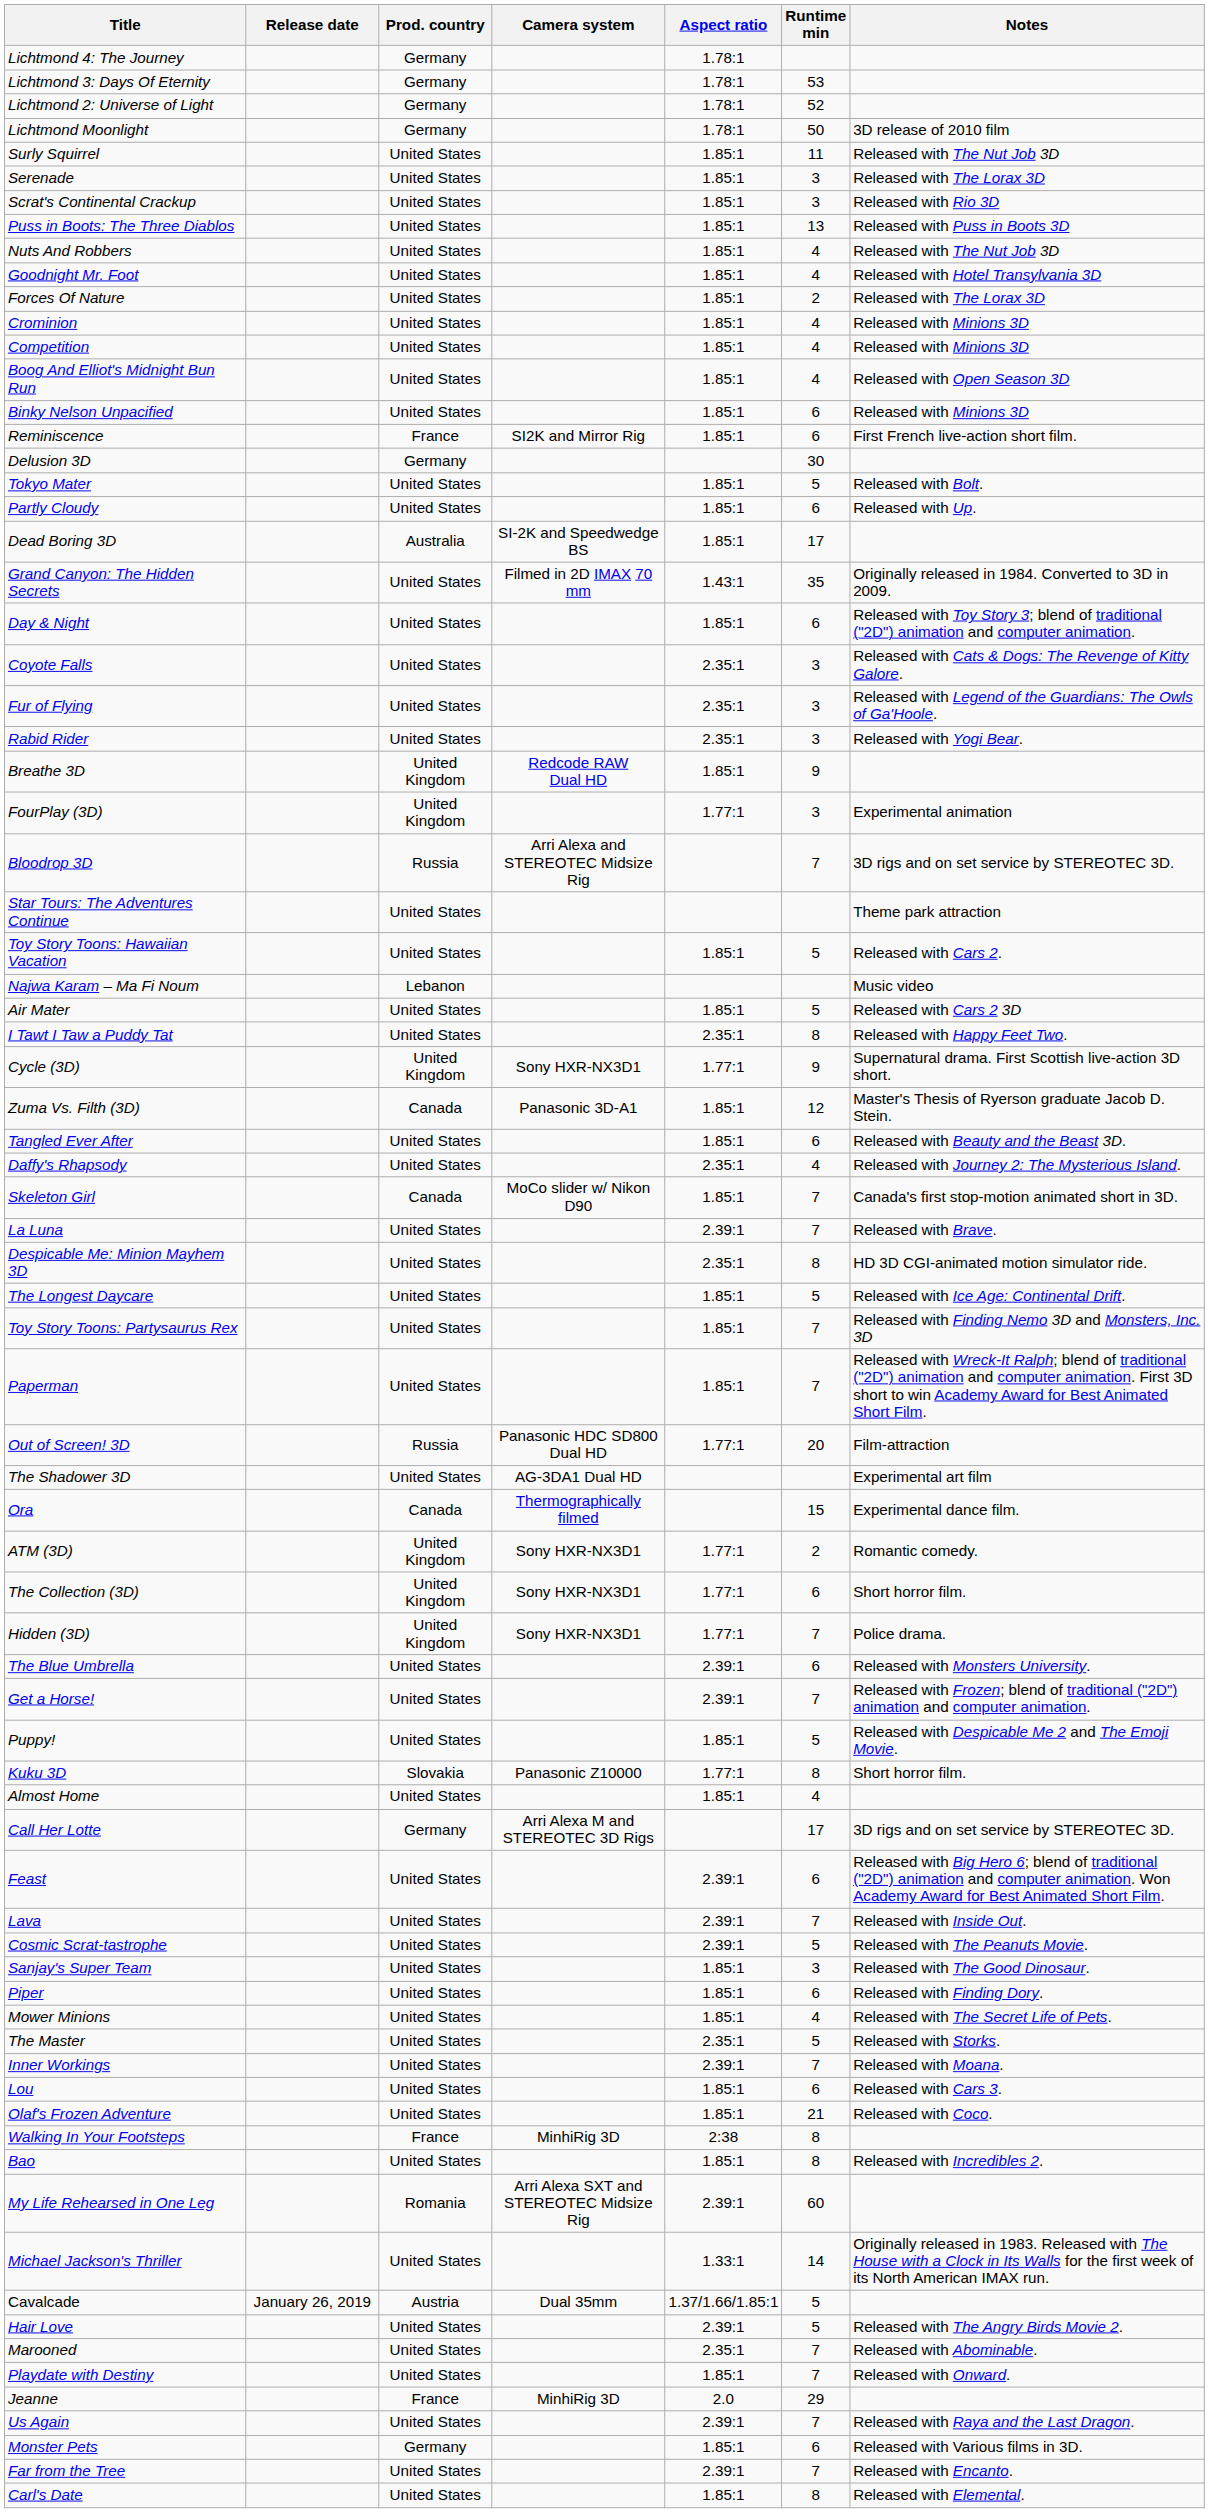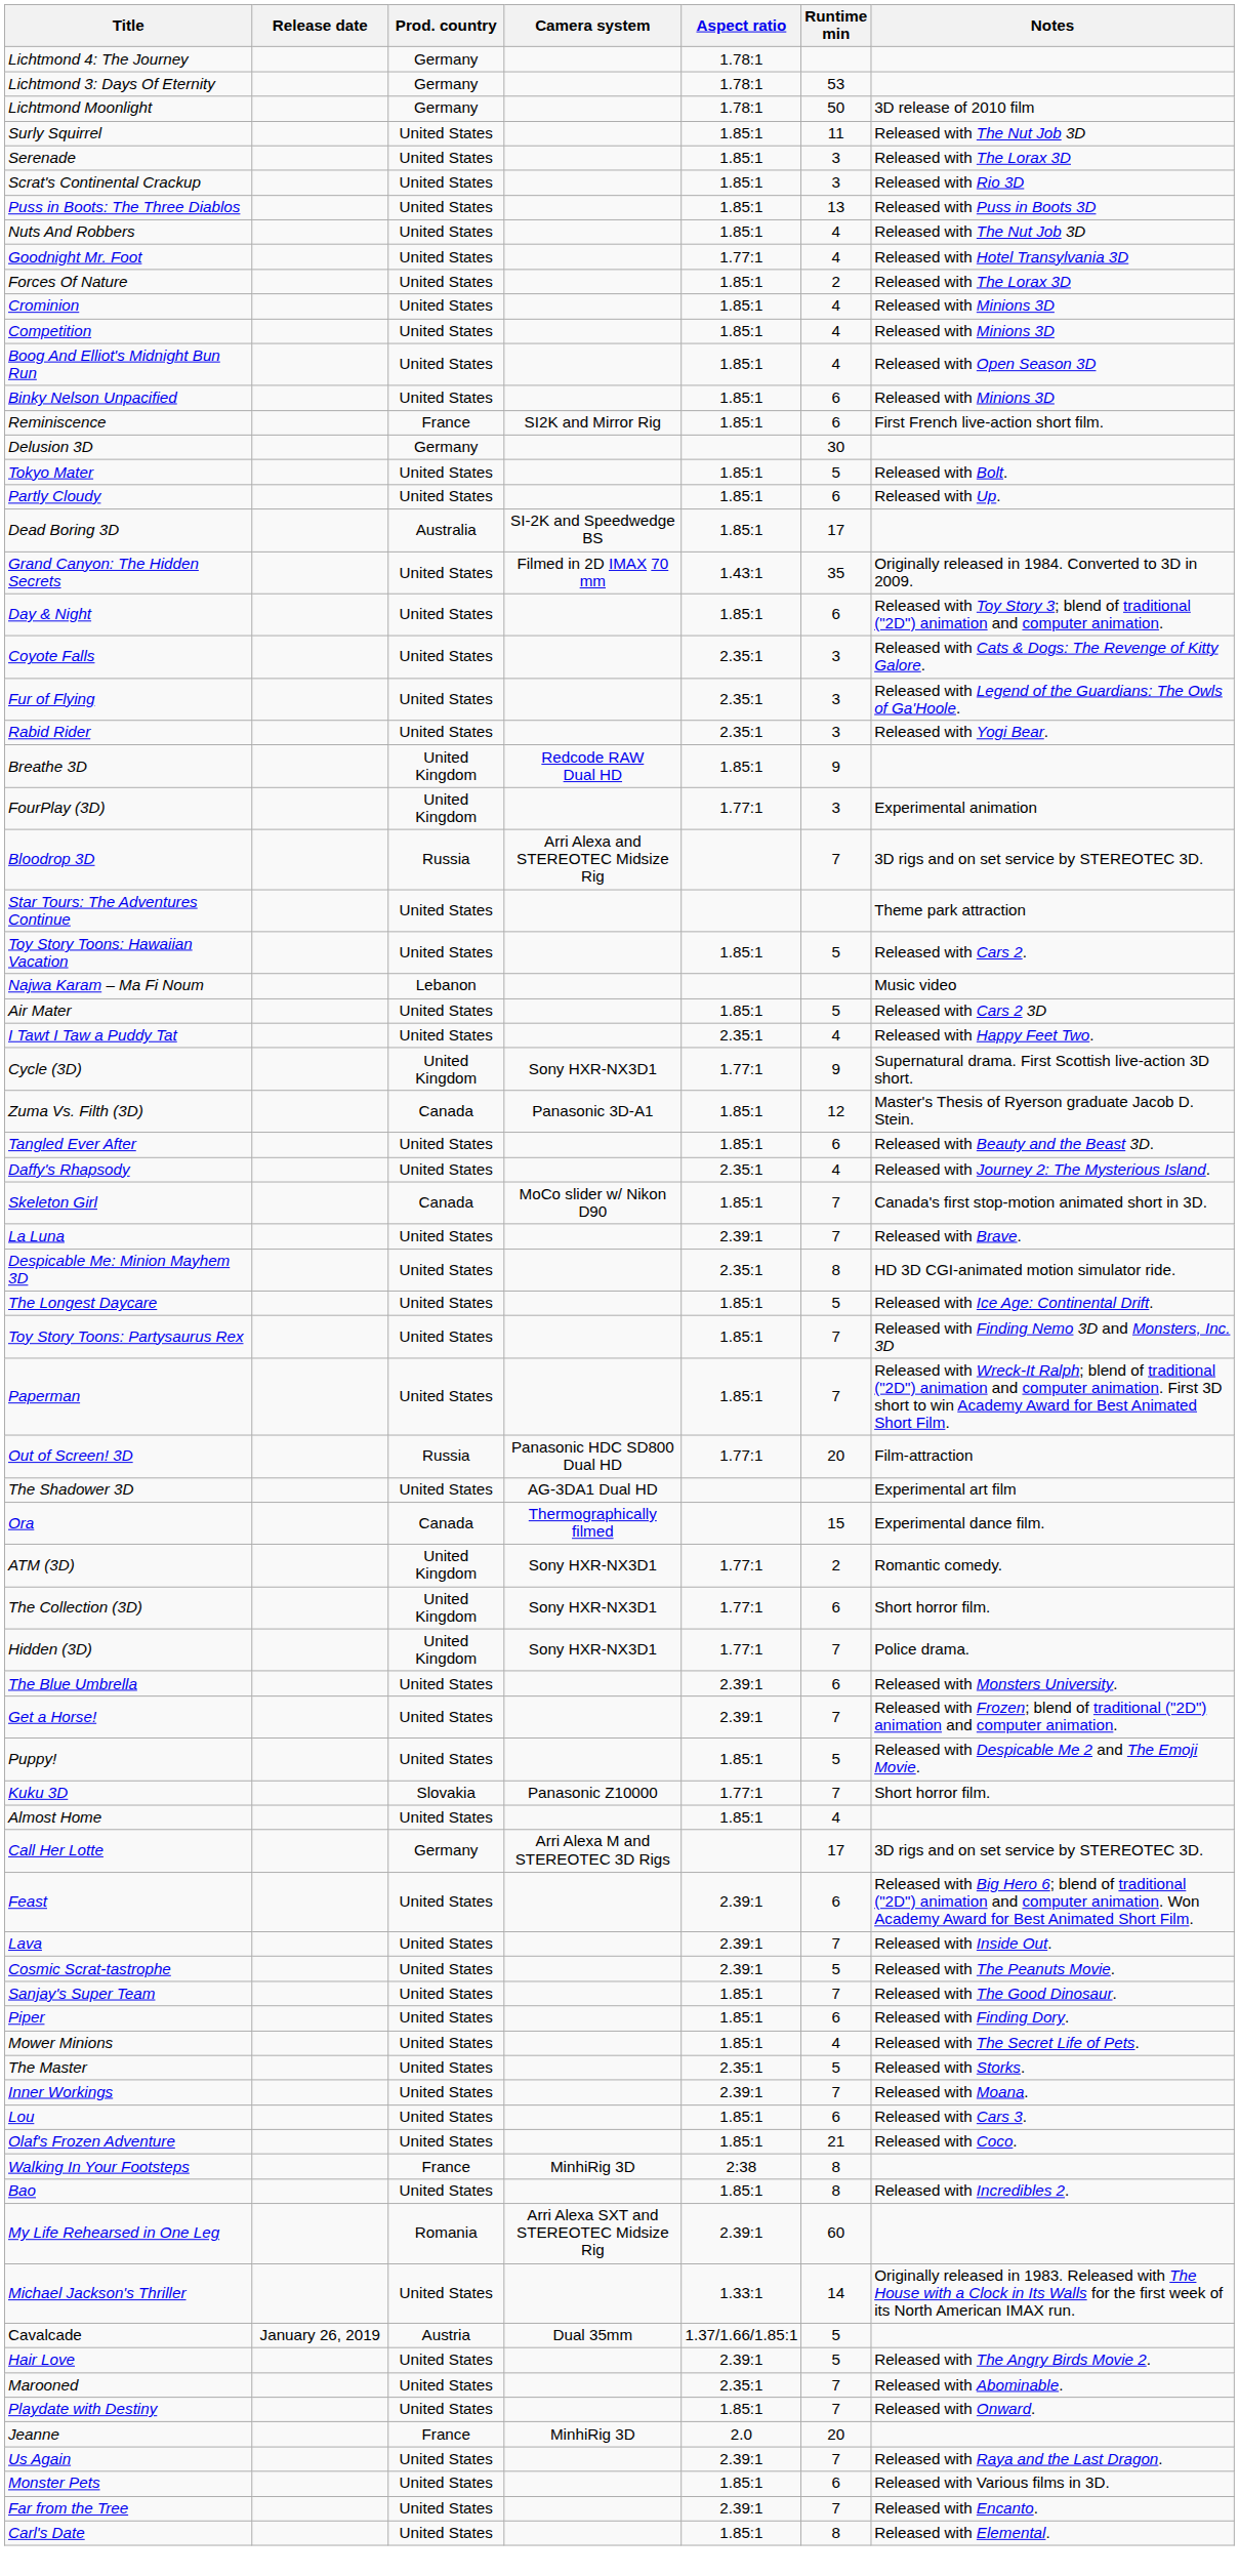- row: Lichtmond 2: Universe of Light | Germany | 1.78:1 | 52
Goodnight Mr. Foot | Aspect ratio: 1.85:1 -> 1.77:1
I Tawt I Taw a Puddy Tat | Runtime min: 8 -> 4
Kuku 3D | Runtime min: 8 -> 7
Sanjay's Super Team | Runtime min: 3 -> 7
Jeanne | Runtime min: 29 -> 20
Monster Pets | Prod. country: Germany -> United States
